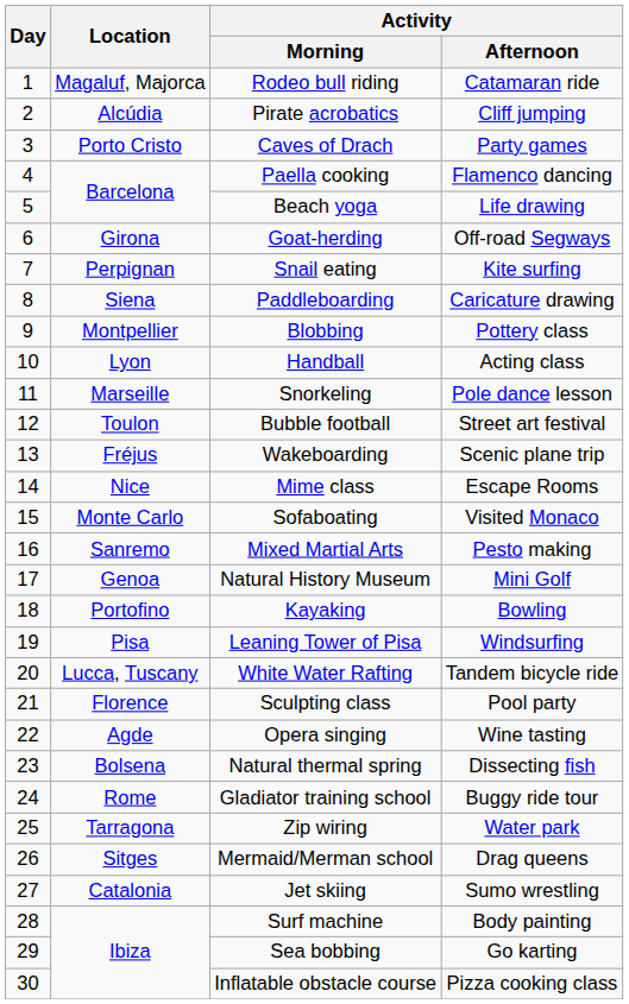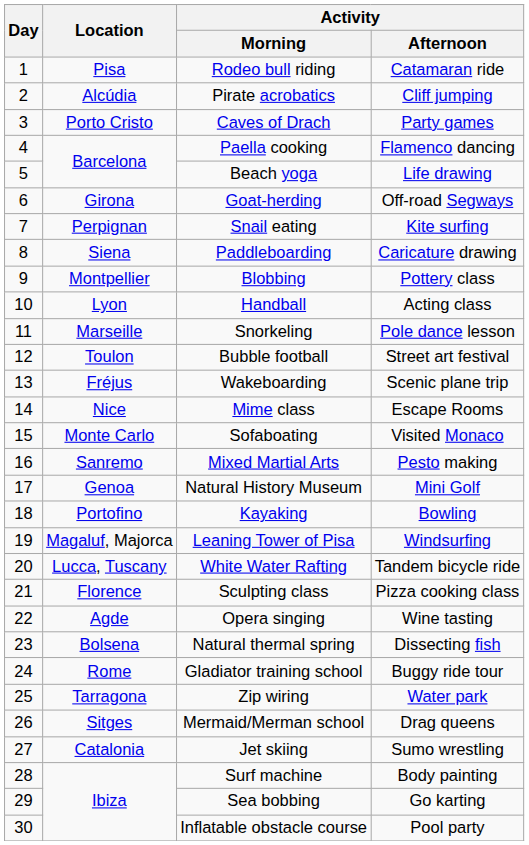Rodeo bull riding | Location: Magaluf, Majorca -> Pisa
Leaning Tower of Pisa | Location: Pisa -> Magaluf, Majorca
Sculpting class | Activity / Afternoon: Pool party -> Pizza cooking class
Inflatable obstacle course | Activity / Afternoon: Pizza cooking class -> Pool party
